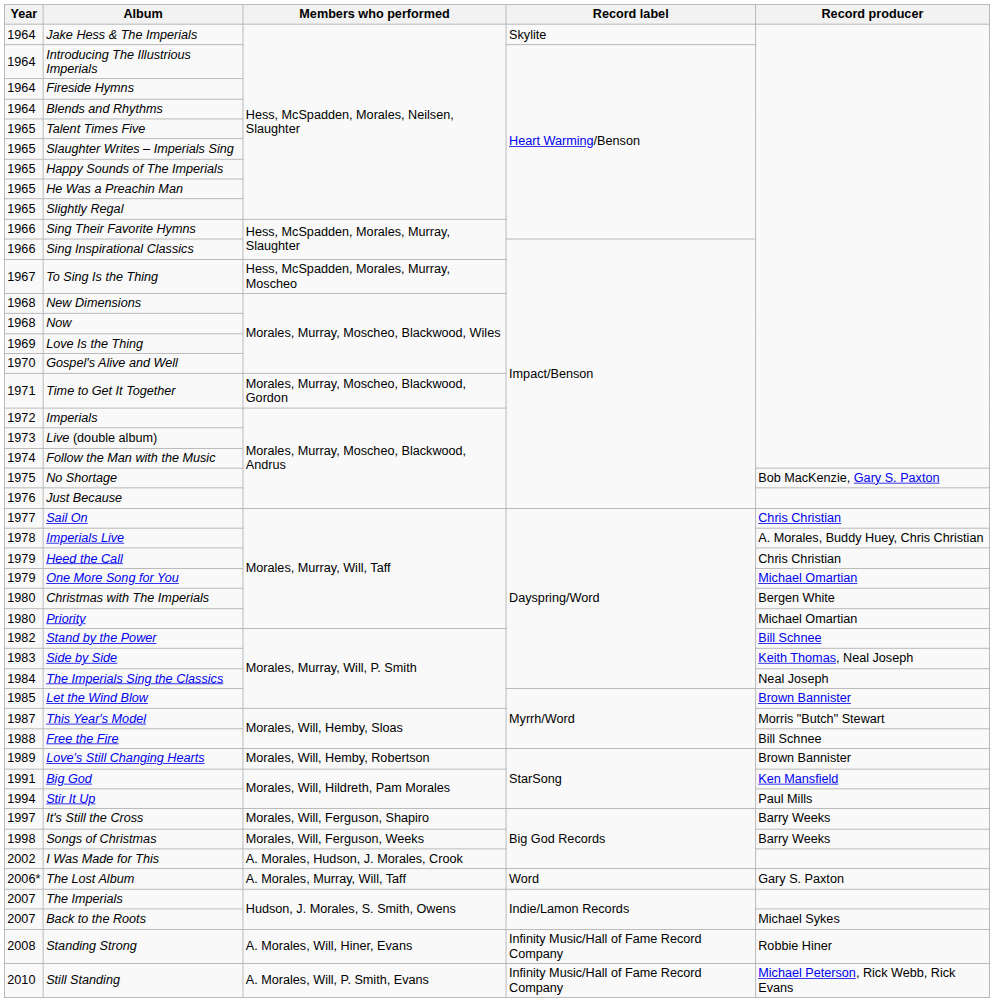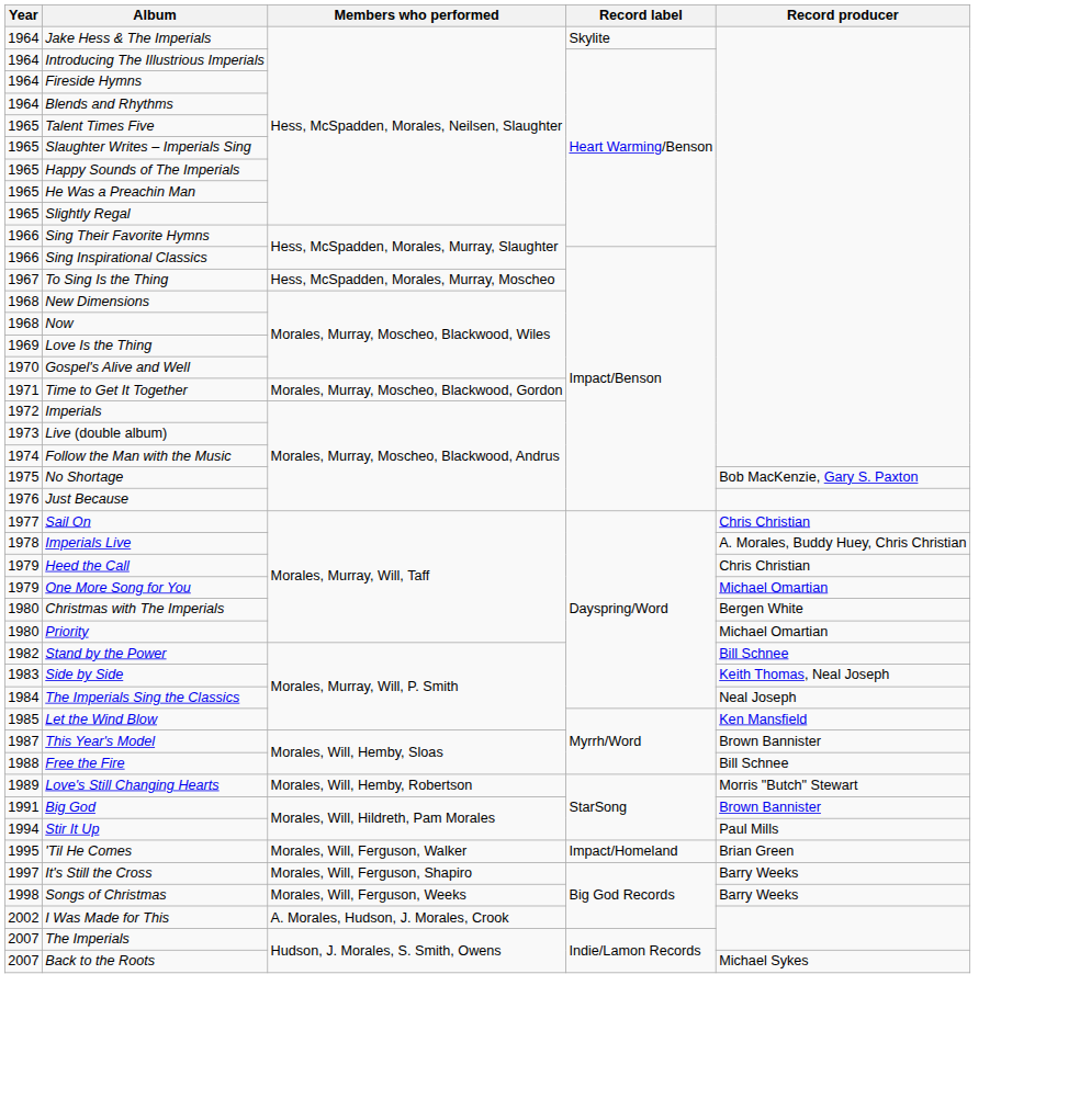Let the Wind Blow | Record producer: Brown Bannister -> Ken Mansfield
This Year's Model | Record producer: Morris "Butch" Stewart -> Brown Bannister
Love's Still Changing Hearts | Record producer: Brown Bannister -> Morris "Butch" Stewart
Big God | Record producer: Ken Mansfield -> Brown Bannister
+ row: 1995 | 'Til He Comes | Morales, Will, Ferguson, Walker | Impact/Homeland | Brian Green
- row: 2006* | The Lost Album | A. Morales, Murray, Will, Taff | Word | Gary S. Paxton
- row: 2008 | Standing Strong | A. Morales, Will, Hiner, Evans | Infinity Music/Hall of Fame Record Company | Robbie Hiner
- row: 2010 | Still Standing | A. Morales, Will, P. Smith, Evans | Infinity Music/Hall of Fame Record Company | Michael Peterson, Rick Webb, Rick Evans
